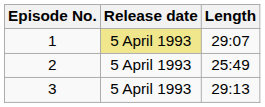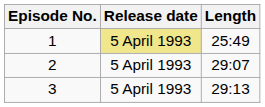1 | Length: 29:07 -> 25:49
2 | Length: 25:49 -> 29:07
